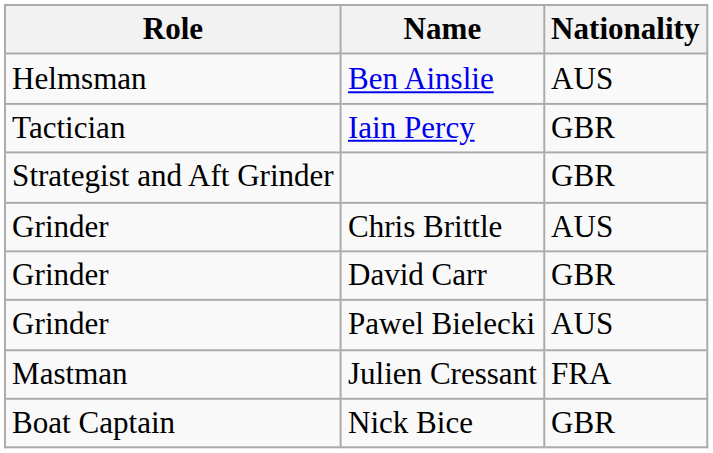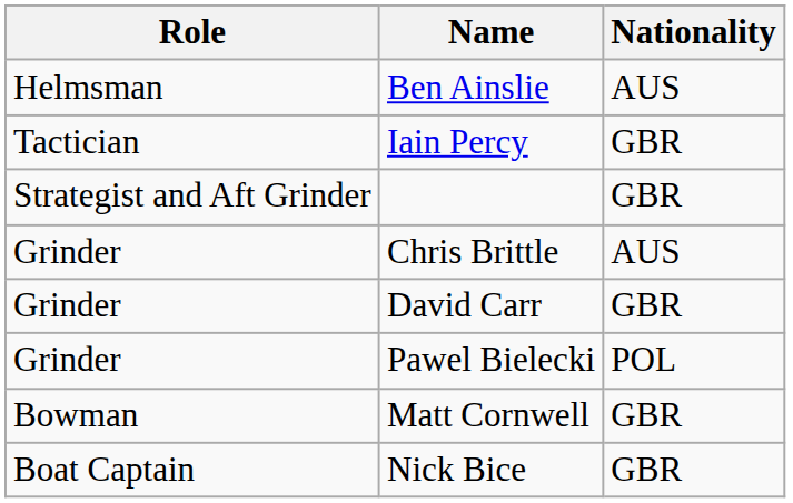Pawel Bielecki | Nationality: AUS -> POL
- row: Mastman | Julien Cressant | FRA
+ row: Bowman | Matt Cornwell | GBR
